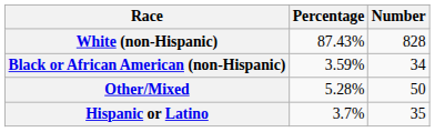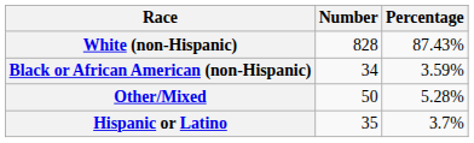columns swapped: Number <-> Percentage
